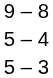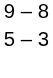- row: 5 – 4
